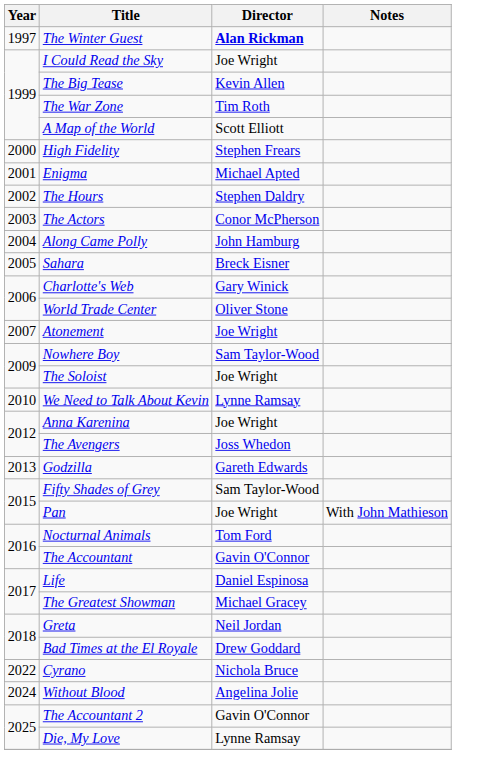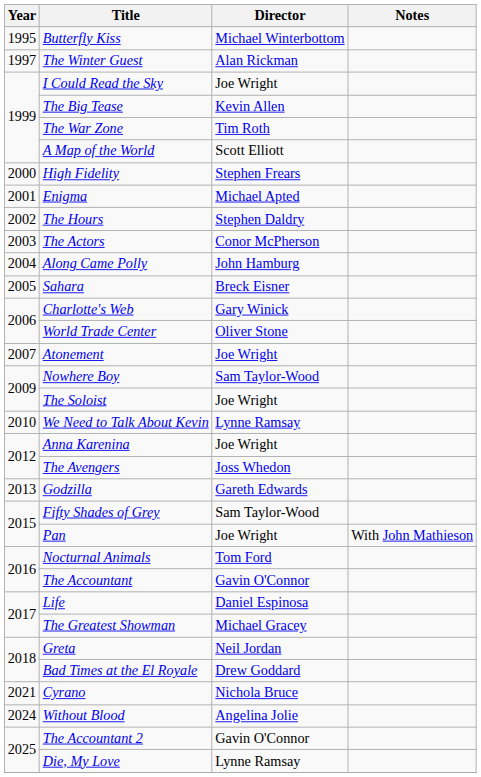+ row: 1995 | Butterfly Kiss | Michael Winterbottom
The Winter Guest | Director: bold -> normal
Cyrano | Year: 2022 -> 2021
